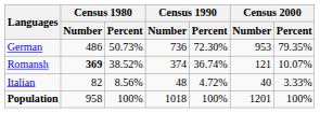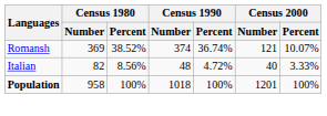- row: German | 486 | 50.73% | 736 | 72.30% | 953 | 79.35%
Romansh | Census 1980 / Number: bold -> normal
